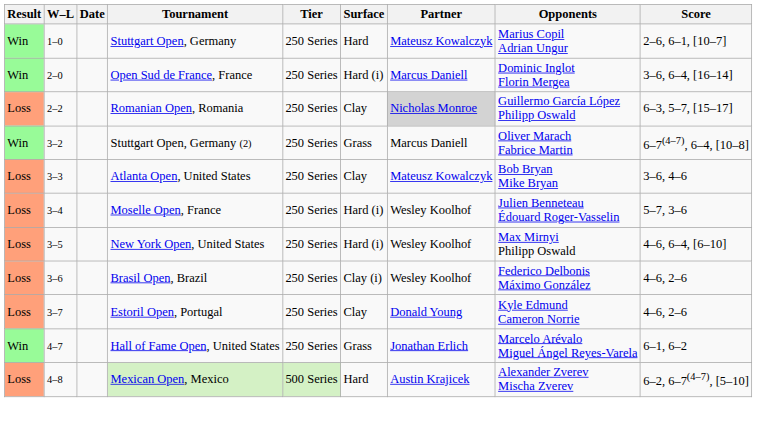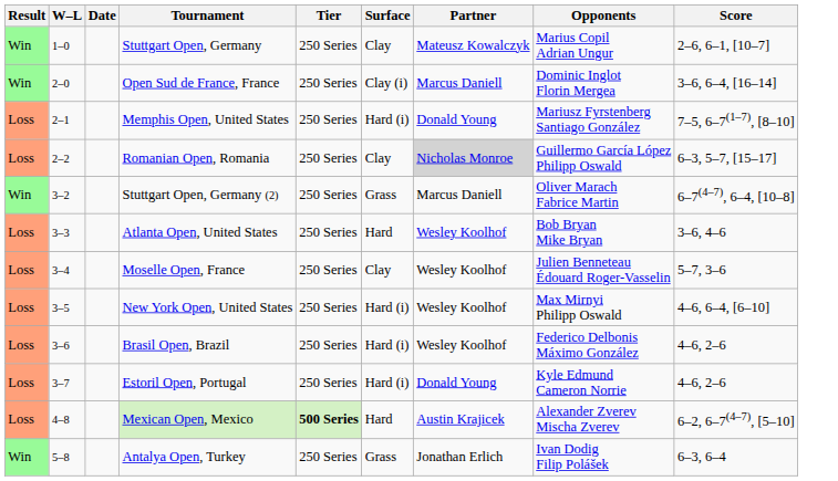Stuttgart Open, Germany | Surface: Hard -> Clay
Open Sud de France, France | Surface: Hard (i) -> Clay (i)
+ row: Loss | 2–1 | Memphis Open, United States | 250 Series | Hard (i) | Donald Young | Mariusz Fyrstenberg Santiago González | 7–5, 6–7(1–7), [8–10]
Atlanta Open, United States | Surface: Clay -> Hard
Atlanta Open, United States | Partner: Mateusz Kowalczyk -> Wesley Koolhof
Moselle Open, France | Surface: Hard (i) -> Clay
Brasil Open, Brazil | Surface: Clay (i) -> Hard (i)
Estoril Open, Portugal | Surface: Clay -> Hard (i)
- row: Win | 4–7 | Hall of Fame Open, United States | 250 Series | Grass | Jonathan Erlich | Marcelo Arévalo Miguel Ángel Reyes-Varela | 6–1, 6–2
Mexican Open, Mexico | Tier: normal -> bold
+ row: Win | 5–8 | Antalya Open, Turkey | 250 Series | Grass | Jonathan Erlich | Ivan Dodig Filip Polášek | 6–3, 6–4
